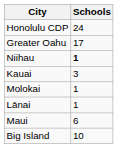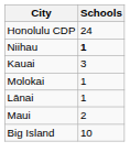- row: Greater Oahu | 17
Maui | Schools: 6 -> 2
